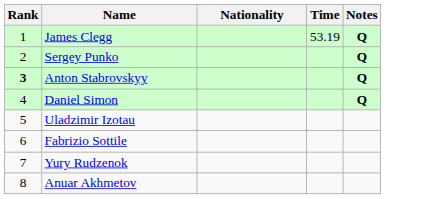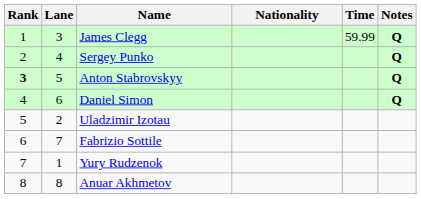+ column: Lane | 3 | 4 | 5 | 6 | 2 | 7 | 1 | 8
James Clegg | Time: 53.19 -> 59.99
